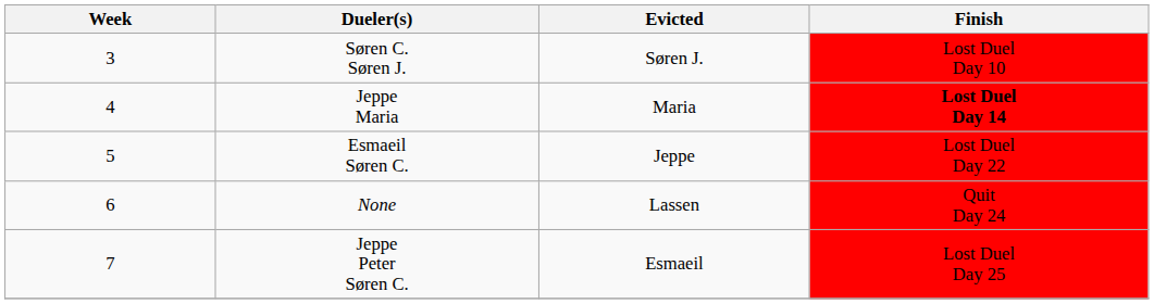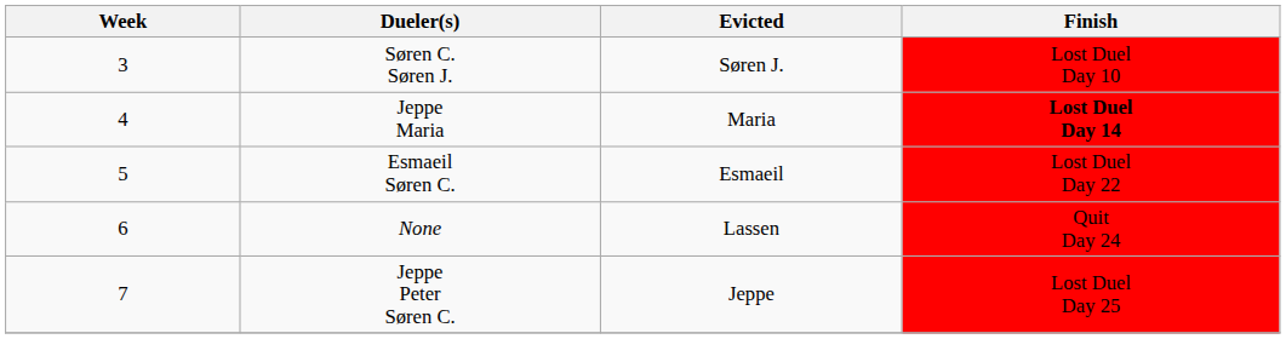Esmaeil Søren C. | Evicted: Jeppe -> Esmaeil
Jeppe Peter Søren C. | Evicted: Esmaeil -> Jeppe
